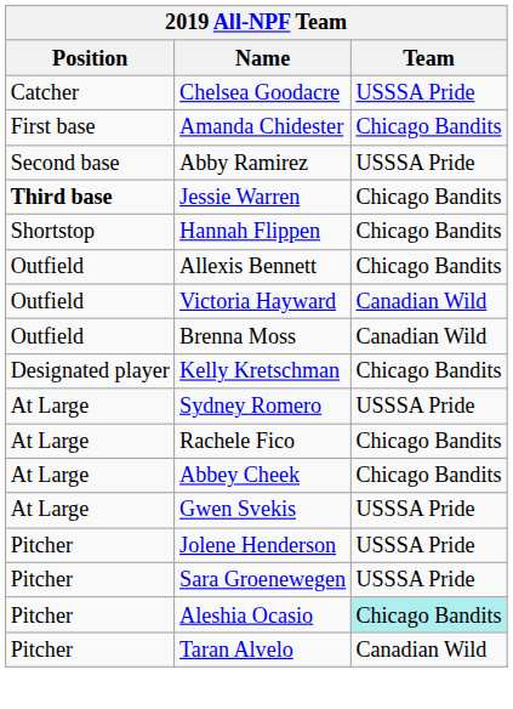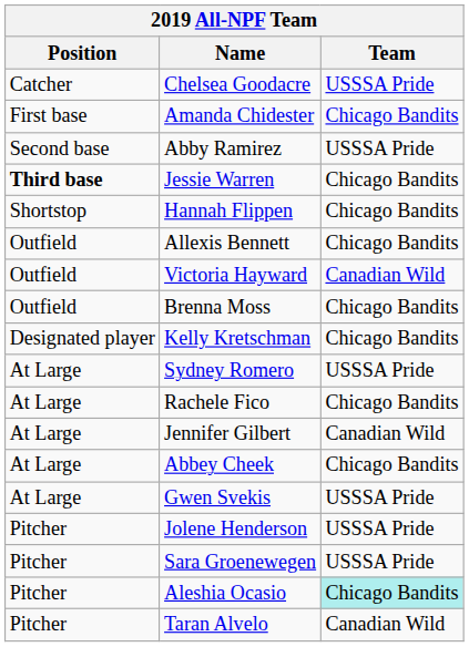Brenna Moss | Team: Canadian Wild -> Chicago Bandits
+ row: At Large | Jennifer Gilbert | Canadian Wild
